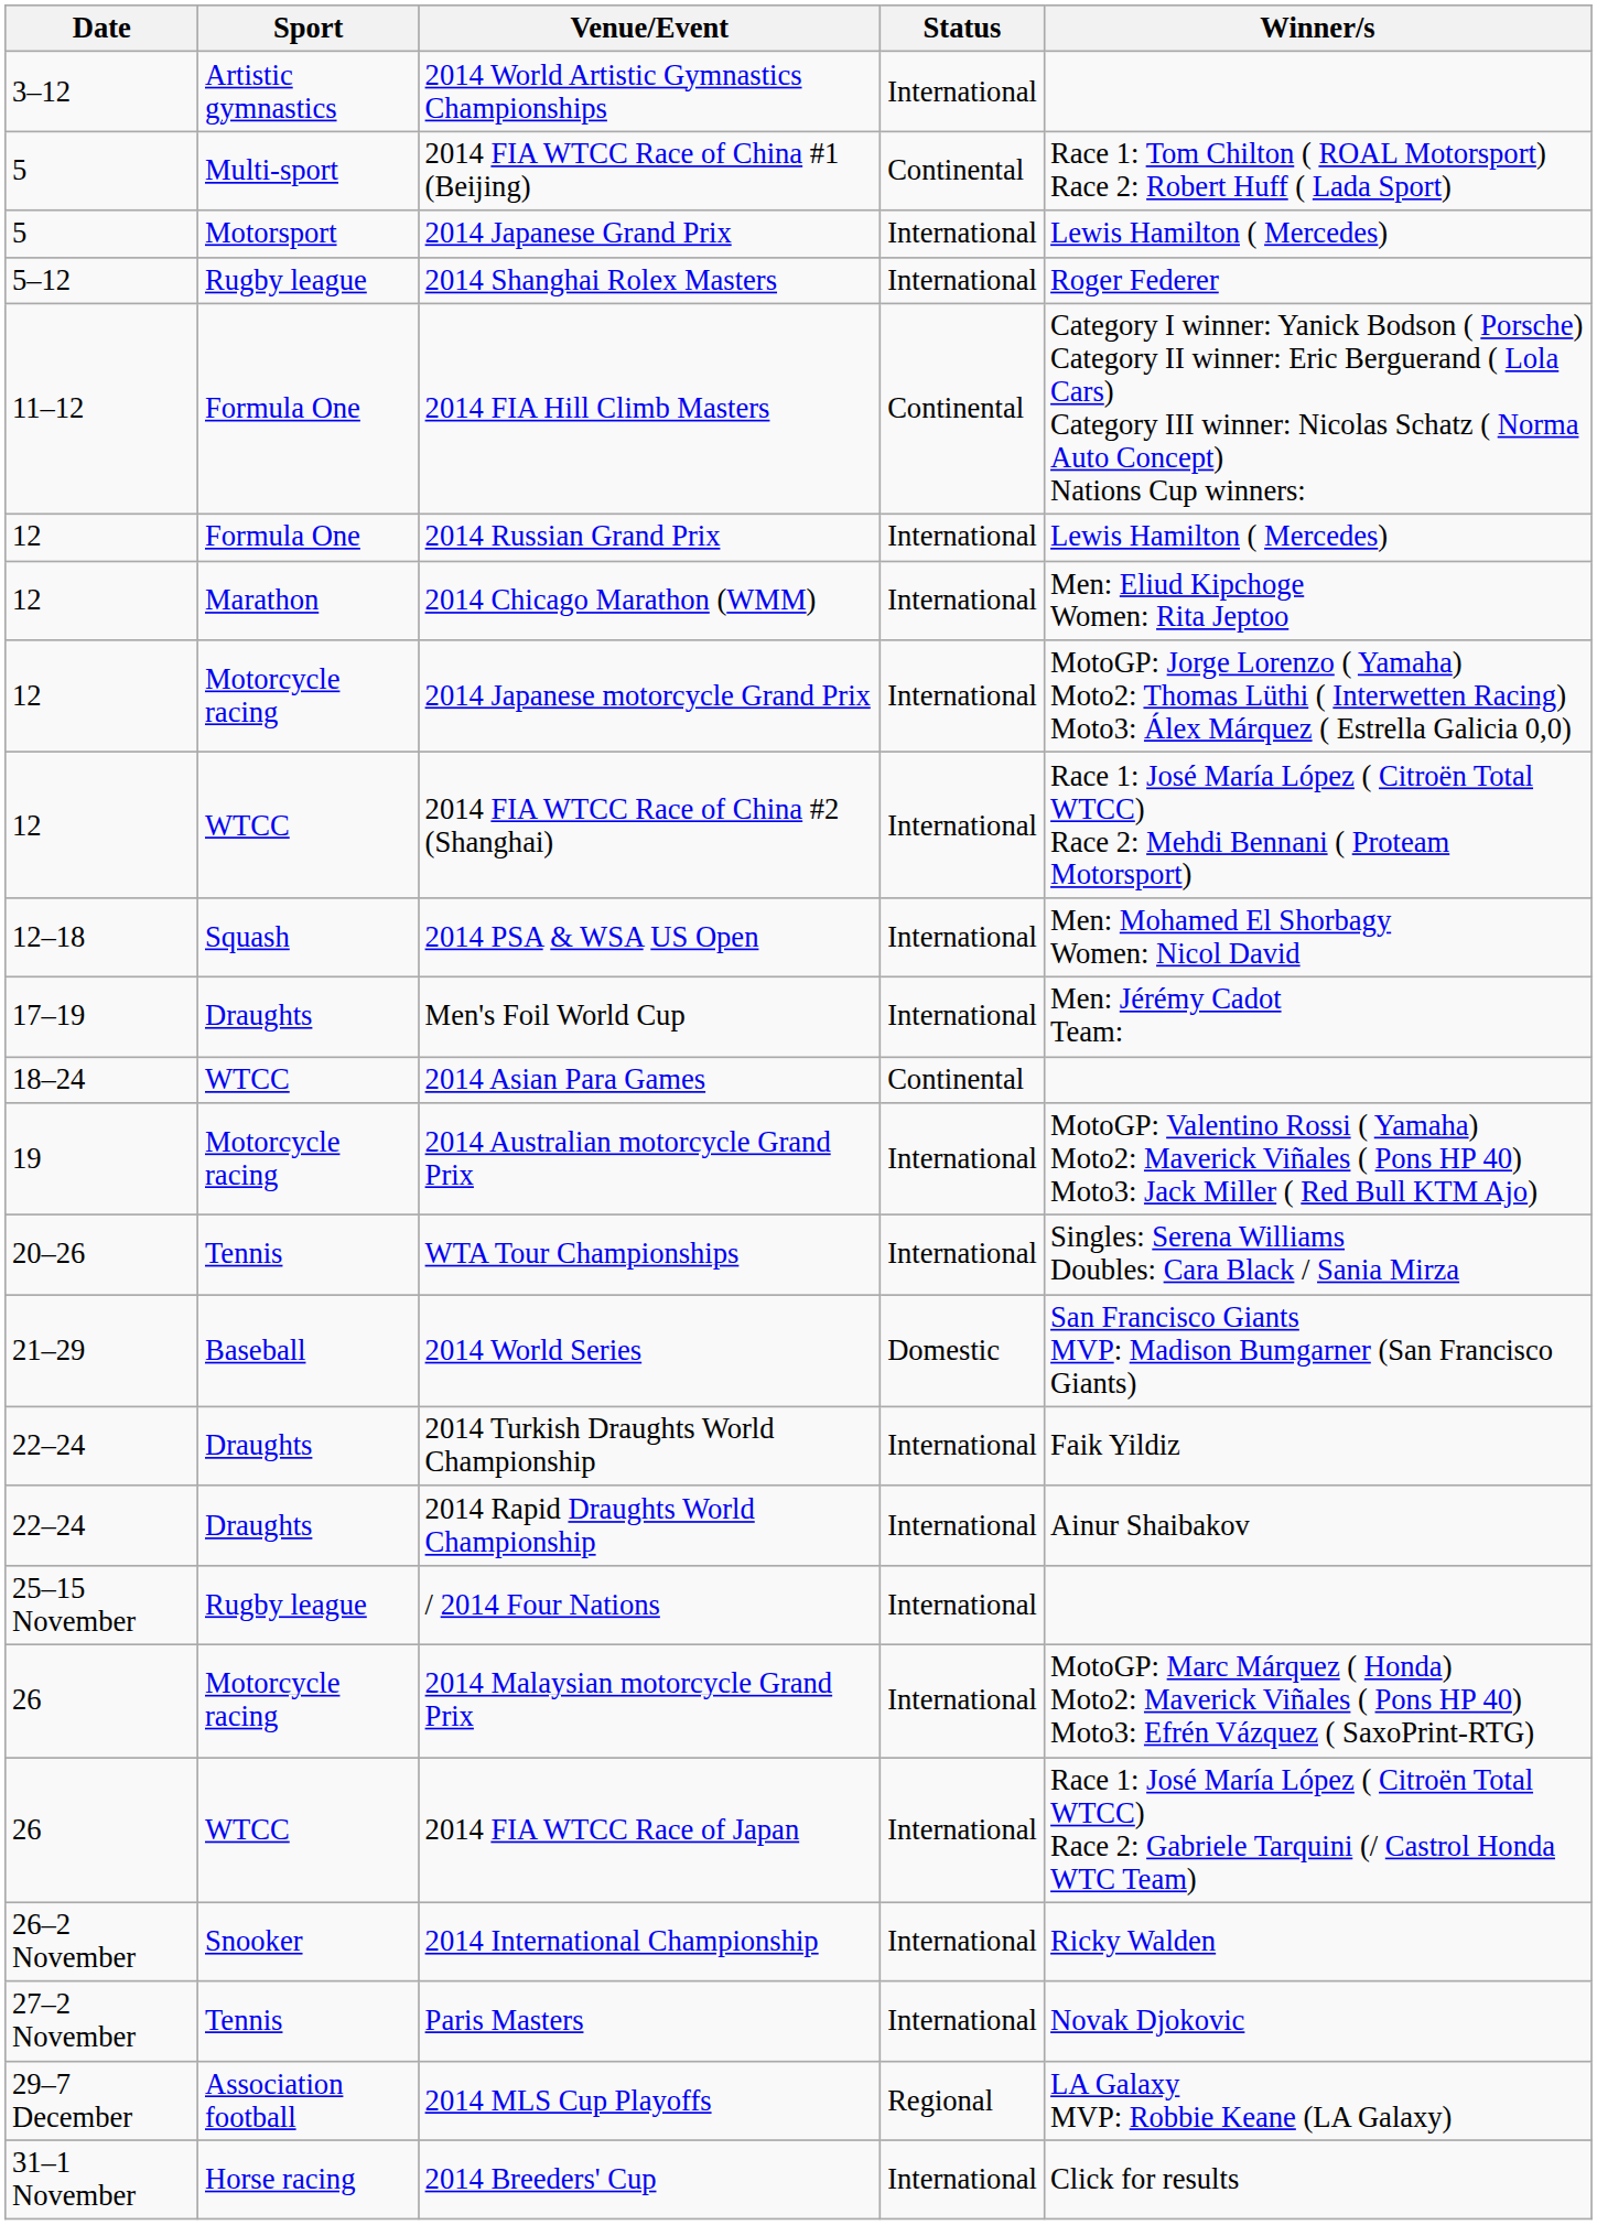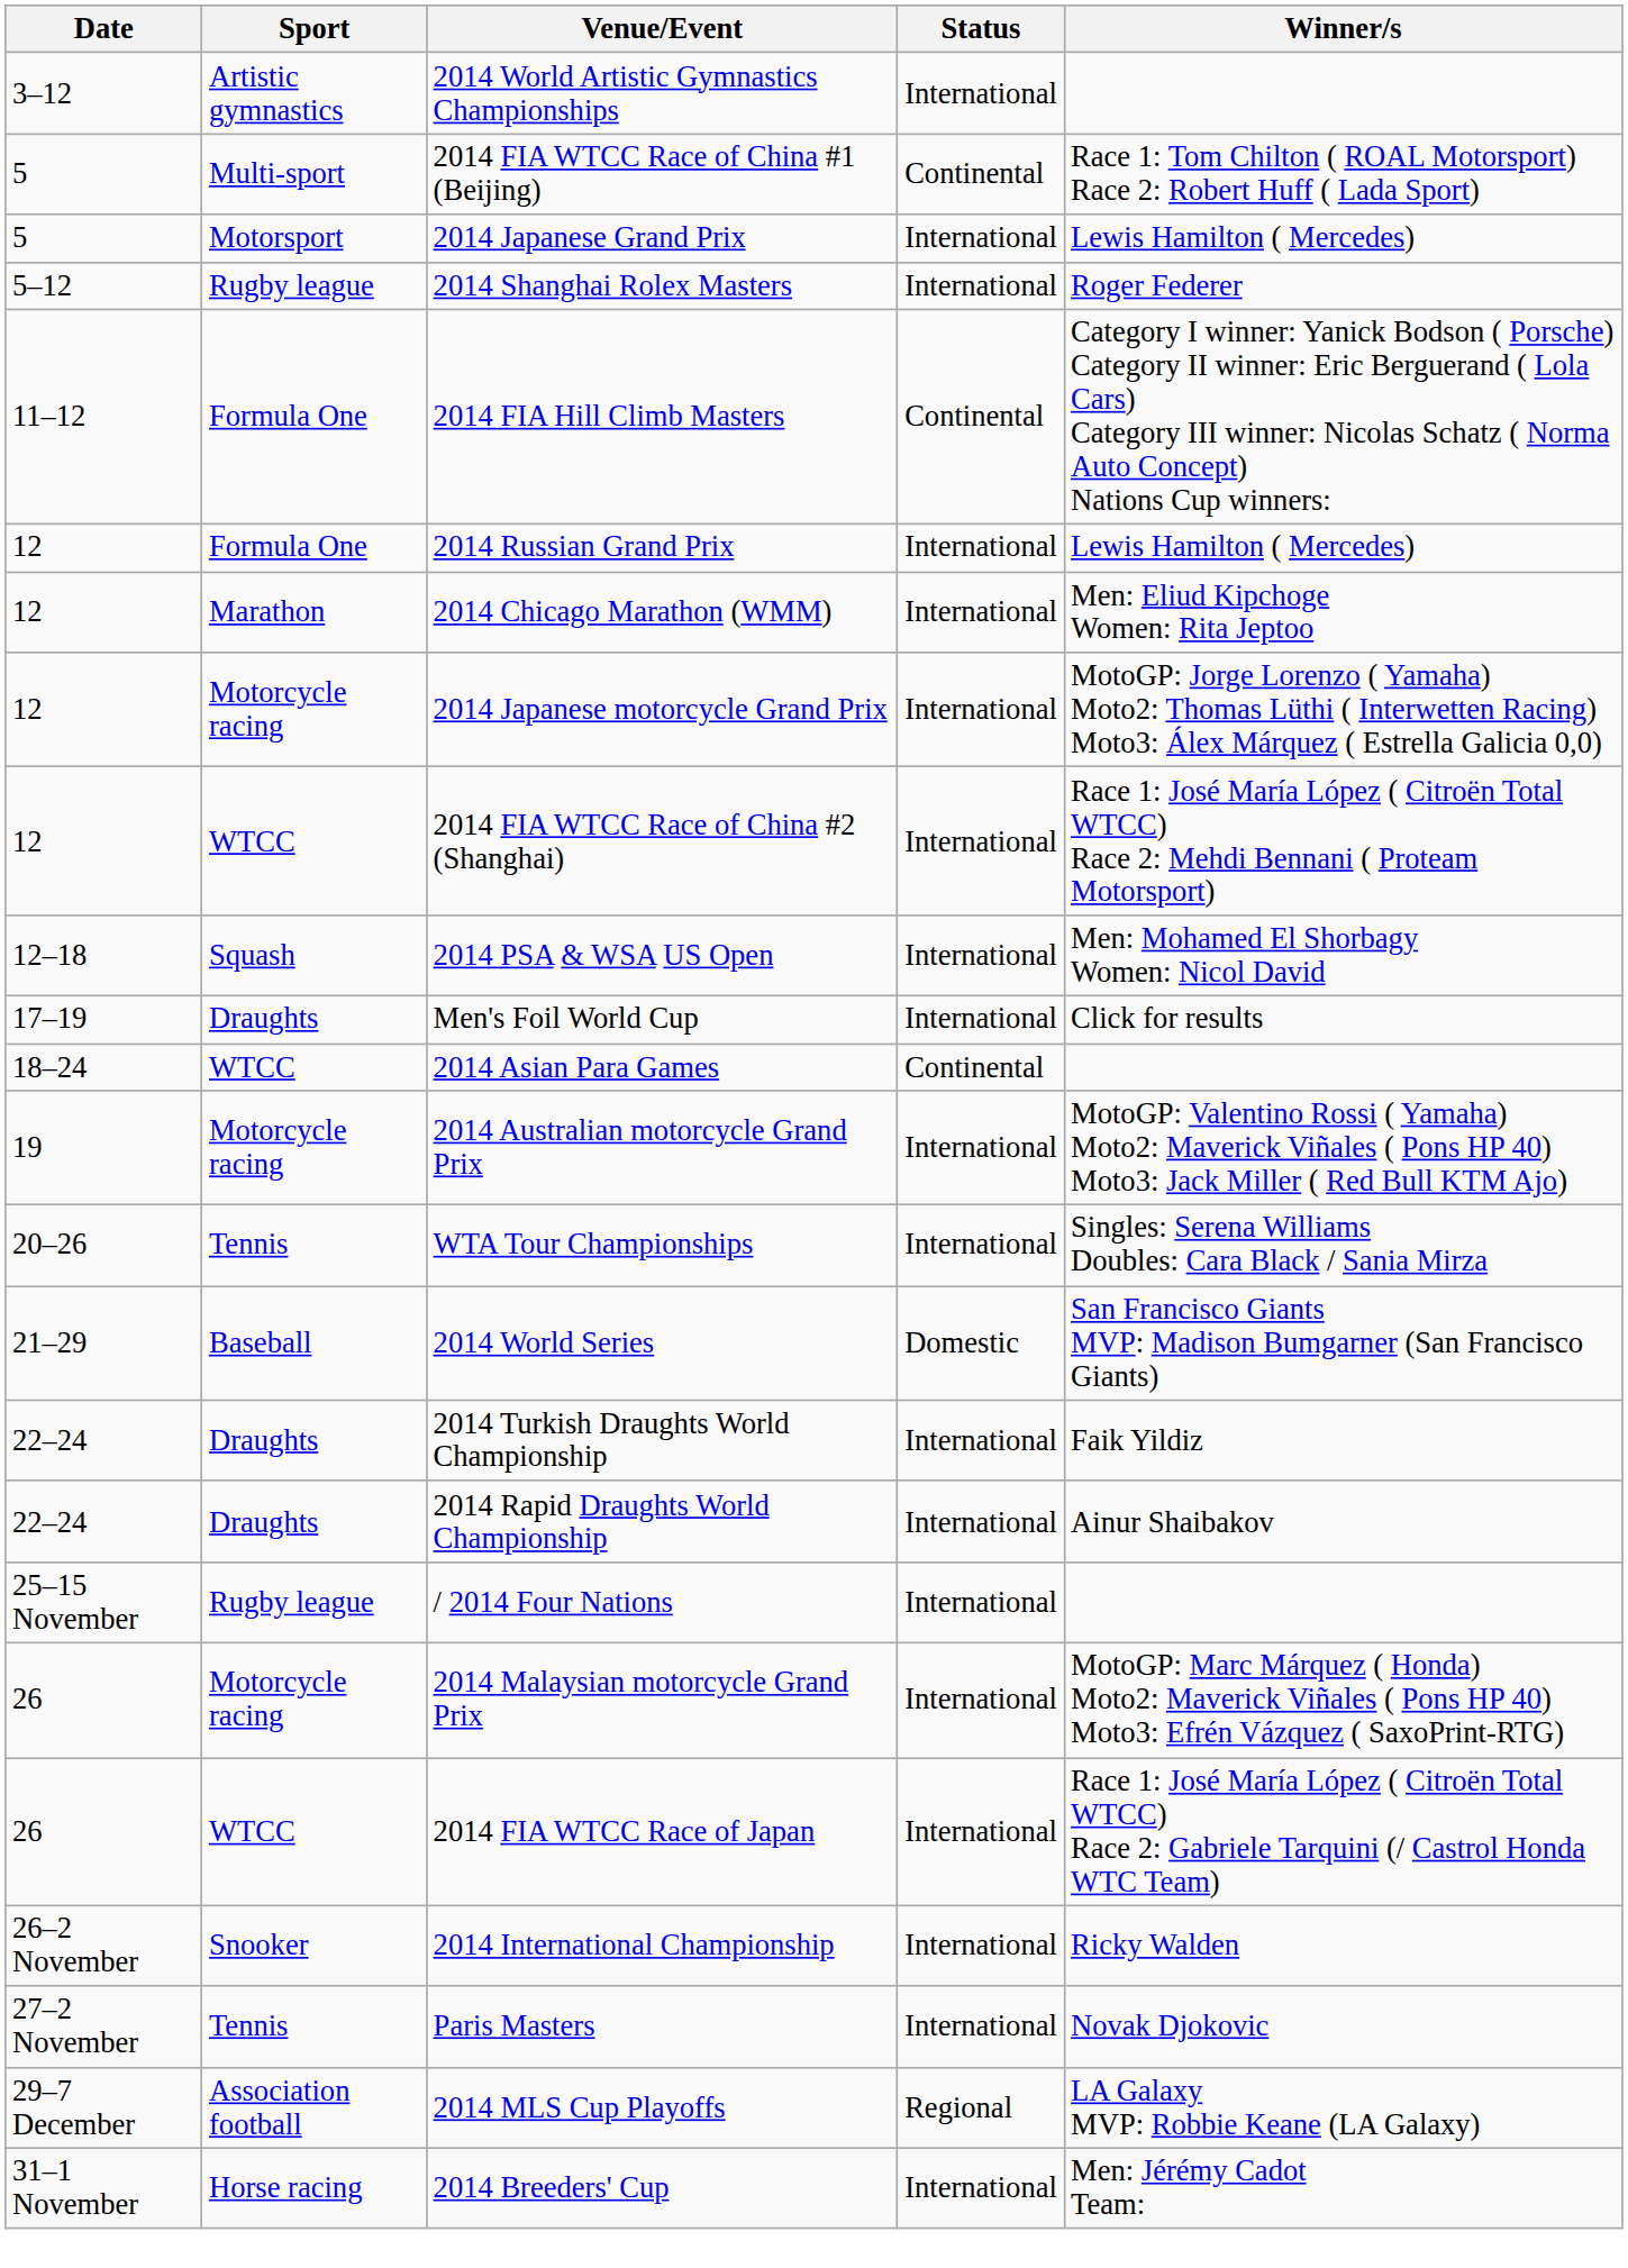Men's Foil World Cup | Winner/s: Men: Jérémy Cadot Team: -> Click for results
2014 Breeders' Cup | Winner/s: Click for results -> Men: Jérémy Cadot Team:
